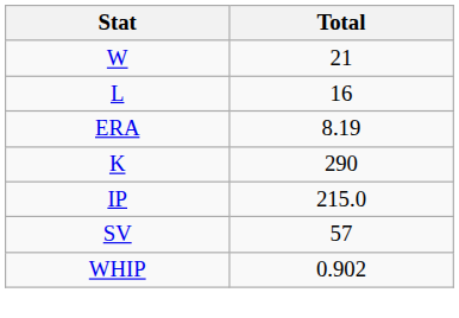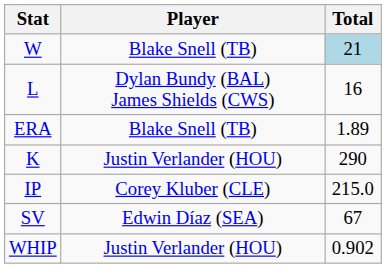+ column: Player | Blake Snell (TB) | Dylan Bundy (BAL) James Shields (CWS) | Blake Snell (TB) | Justin Verlander (HOU) | Corey Kluber (CLE) | Edwin Díaz (SEA) | Justin Verlander (HOU)
W | Total: no background -> lightblue background
ERA | Total: 8.19 -> 1.89
SV | Total: 57 -> 67
